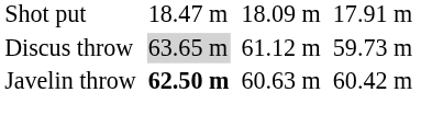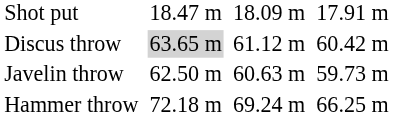Discus throw | column 7: 59.73 m -> 60.42 m
Javelin throw | column 3: bold -> normal
Javelin throw | column 7: 60.42 m -> 59.73 m
+ row: Hammer throw | 72.18 m | 69.24 m | 66.25 m
